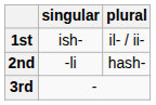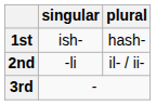1st | plural: il- / ii- -> hash-
2nd | plural: hash- -> il- / ii-
